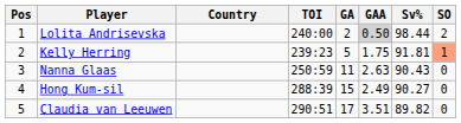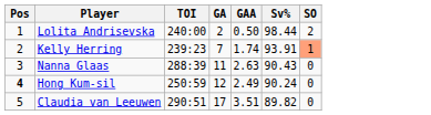- column: Country
Lolita Andrisevska | GAA: lightgrey background -> no background
Kelly Herring | GA: 5 -> 7
Kelly Herring | GAA: 1.75 -> 1.74
Kelly Herring | Sv%: 91.81 -> 93.91
Nanna Glaas | TOI: 250:59 -> 288:39
Hong Kum-sil | Pos: normal -> bold
Hong Kum-sil | TOI: 288:39 -> 250:59
Hong Kum-sil | GA: 15 -> 12
Hong Kum-sil | Sv%: 90.27 -> 90.24
